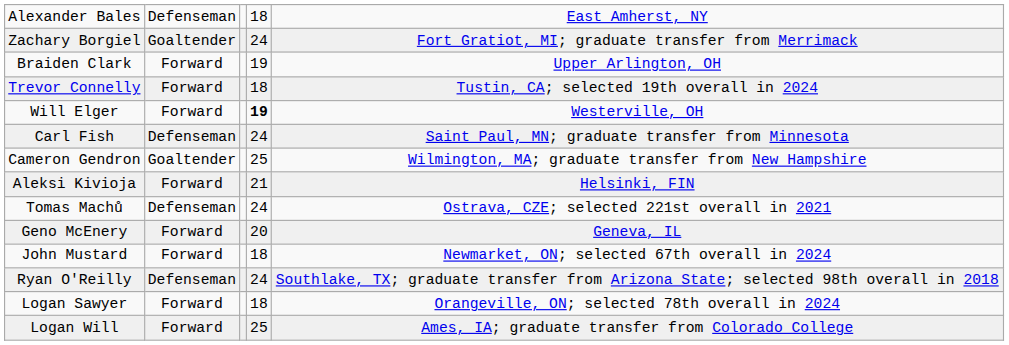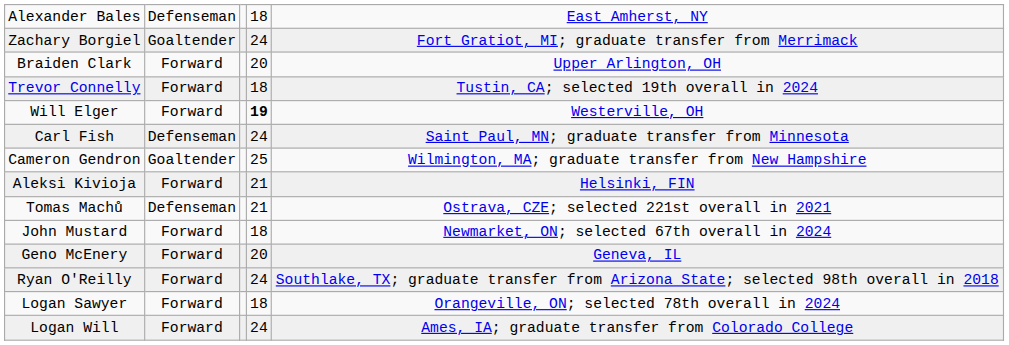Braiden Clark | column 4: 19 -> 20
Tomas Machů | column 4: 24 -> 21
rows swapped: Geno McEnery <-> John Mustard
Ryan O'Reilly | column 2: Defenseman -> Forward
Logan Will | column 4: 25 -> 24
